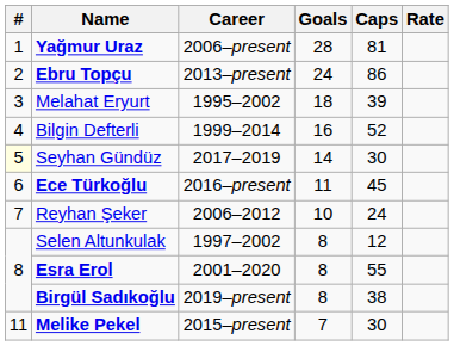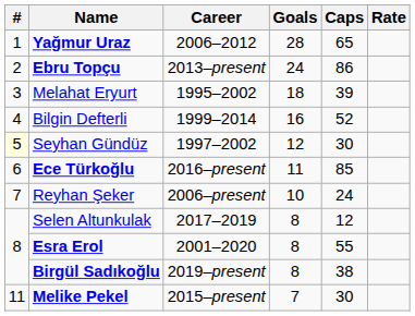Yağmur Uraz | Career: 2006–present -> 2006–2012
Yağmur Uraz | Caps: 81 -> 65
Seyhan Gündüz | Career: 2017–2019 -> 1997–2002
Seyhan Gündüz | Goals: 14 -> 12
Ece Türkoğlu | Caps: 45 -> 85
Reyhan Şeker | Career: 2006–2012 -> 2006–present
Selen Altunkulak | Career: 1997–2002 -> 2017–2019
